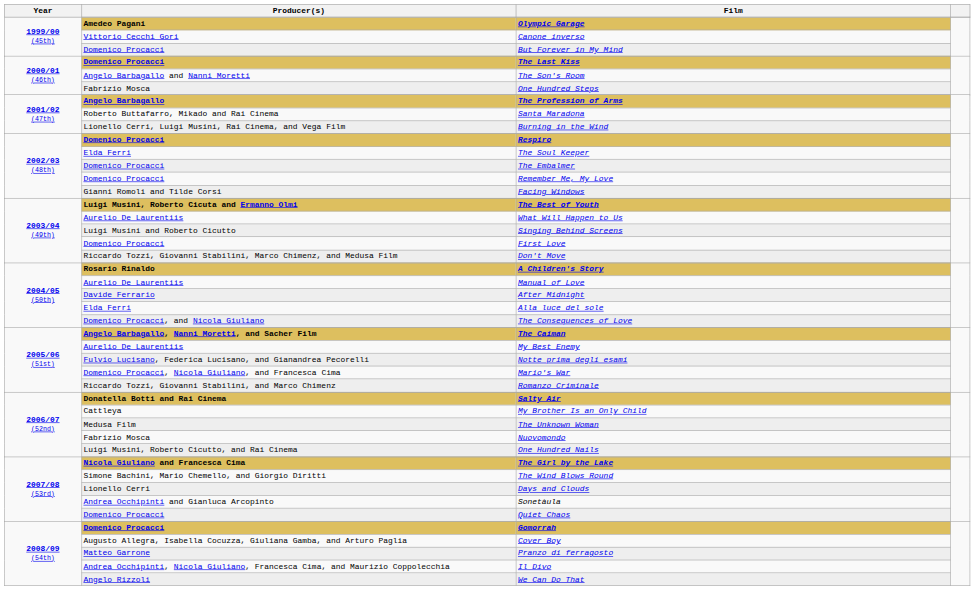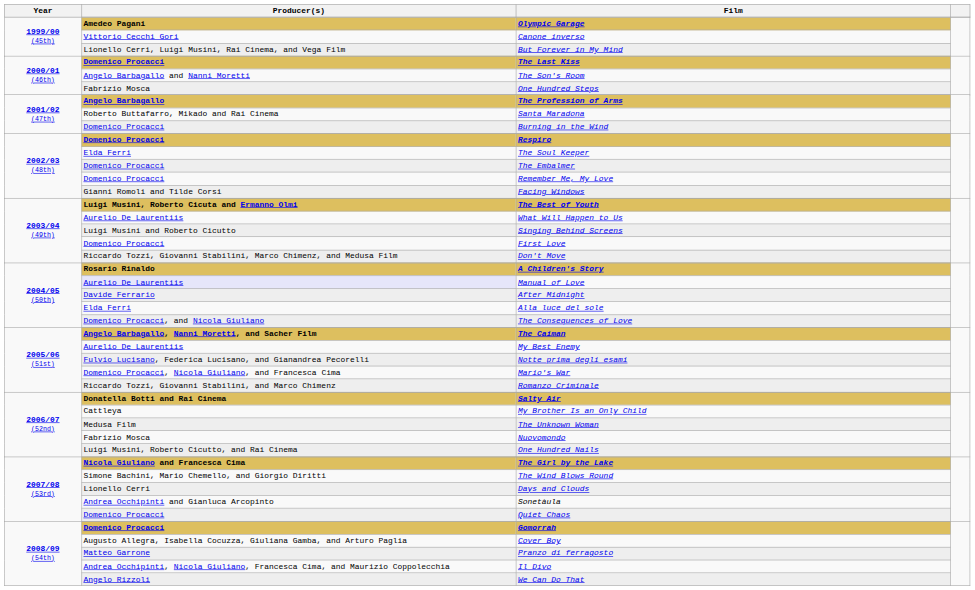But Forever in My Mind | Producer(s): Domenico Procacci -> Lionello Cerri, Luigi Musini, Rai Cinema, and Vega Film
Burning in the Wind | Producer(s): Lionello Cerri, Luigi Musini, Rai Cinema, and Vega Film -> Domenico Procacci
Manual of Love | Producer(s): no background -> lavender background
